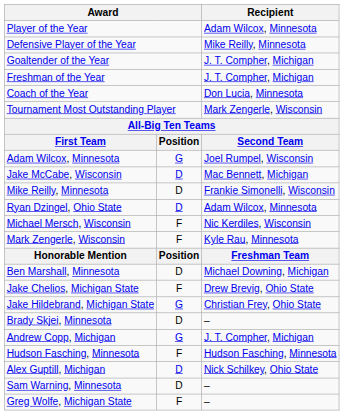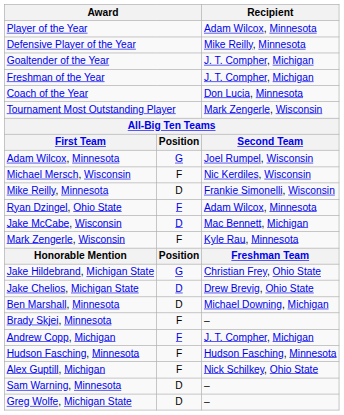rows swapped: Jake McCabe, Wisconsin <-> Michael Mersch, Wisconsin
Ryan Dzingel, Ohio State | column 2: D -> F
rows swapped: Jake Hildebrand, Michigan State <-> Ben Marshall, Minnesota
Jake Chelios, Michigan State | column 2: F -> D
Brady Skjei, Minnesota | column 2: D -> F
Andrew Copp, Michigan | column 2: G -> F
Alex Guptill, Michigan | column 2: D -> F
Greg Wolfe, Michigan State | column 2: F -> D
